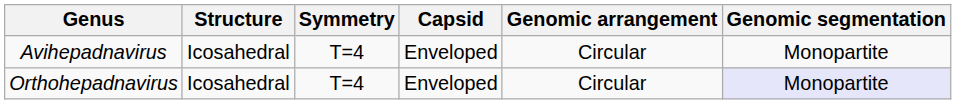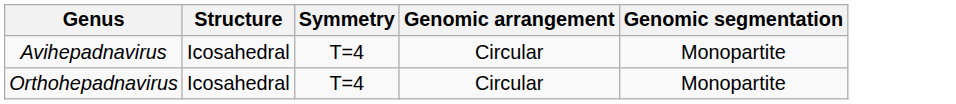- column: Capsid | Enveloped | Enveloped
Orthohepadnavirus | Genomic segmentation: lavender background -> no background
